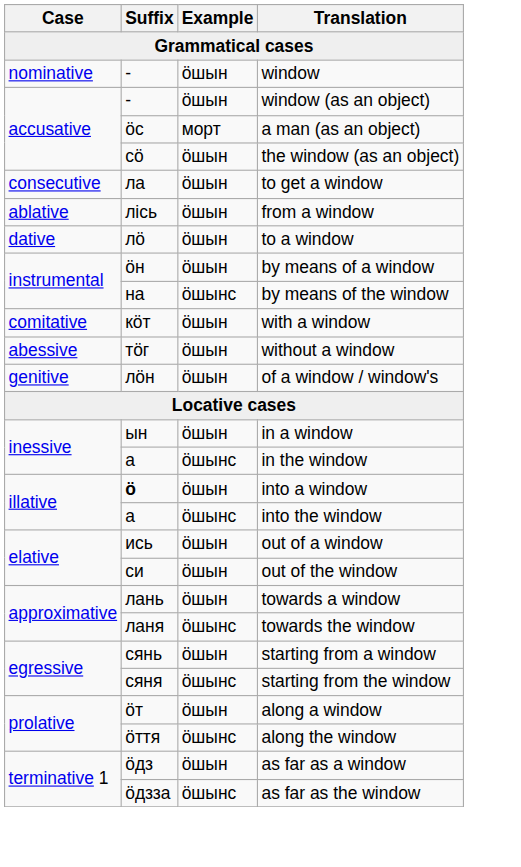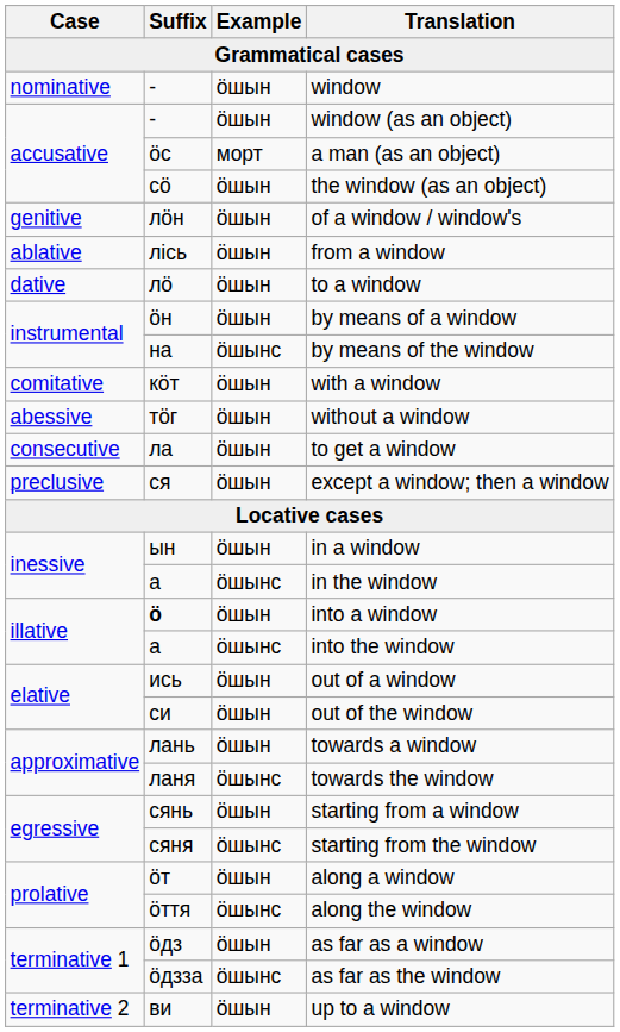rows swapped: of a window / window's <-> to get a window
+ row: preclusive | ся | öшын | except a window; then a window
+ row: terminative 2 | ви | öшын | up to a window
